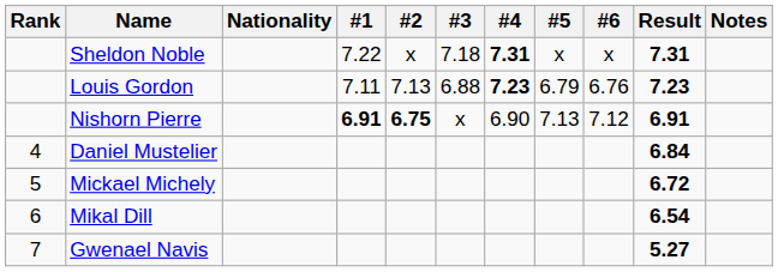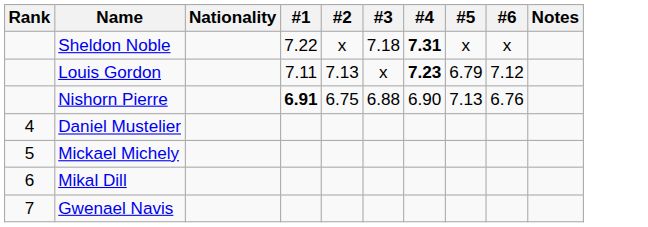- column: Result | 7.31 | 7.23 | 6.91 | 6.84 | 6.72 | 6.54 | 5.27
Louis Gordon | #3: 6.88 -> x
Louis Gordon | #6: 6.76 -> 7.12
Nishorn Pierre | #2: bold -> normal
Nishorn Pierre | #3: x -> 6.88
Nishorn Pierre | #6: 7.12 -> 6.76
